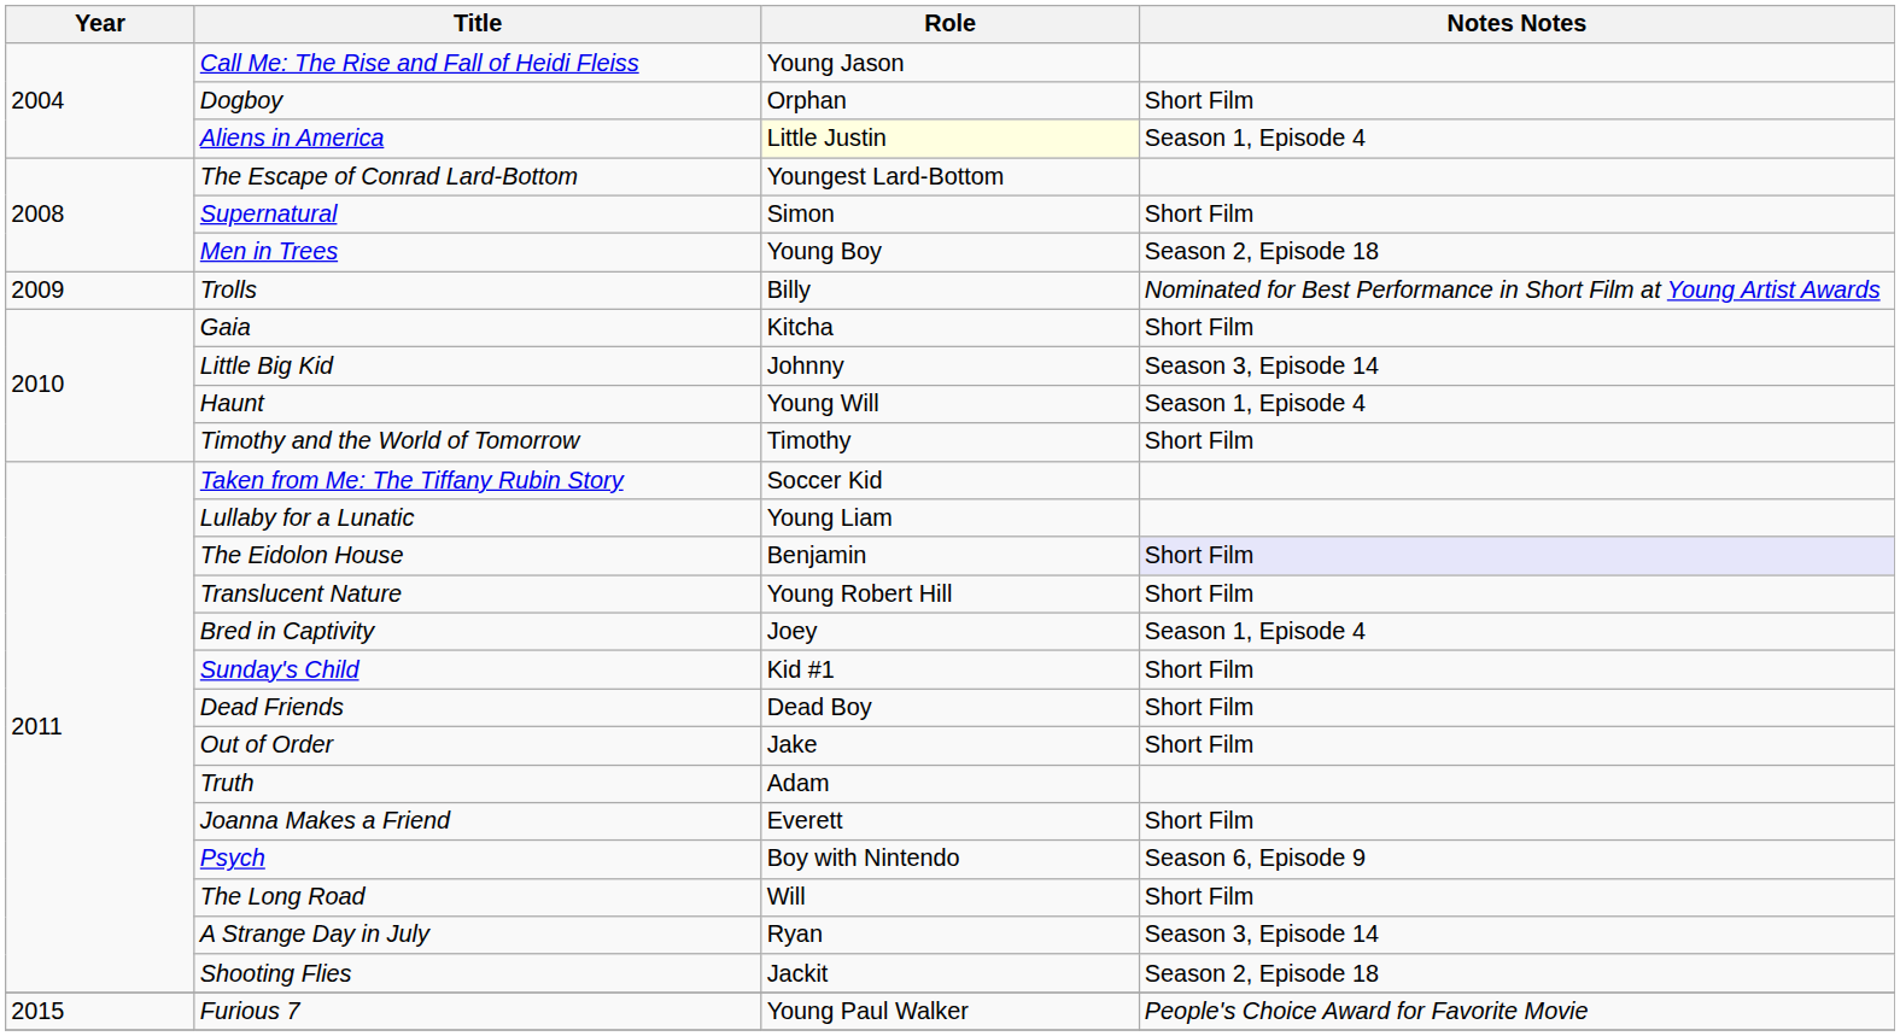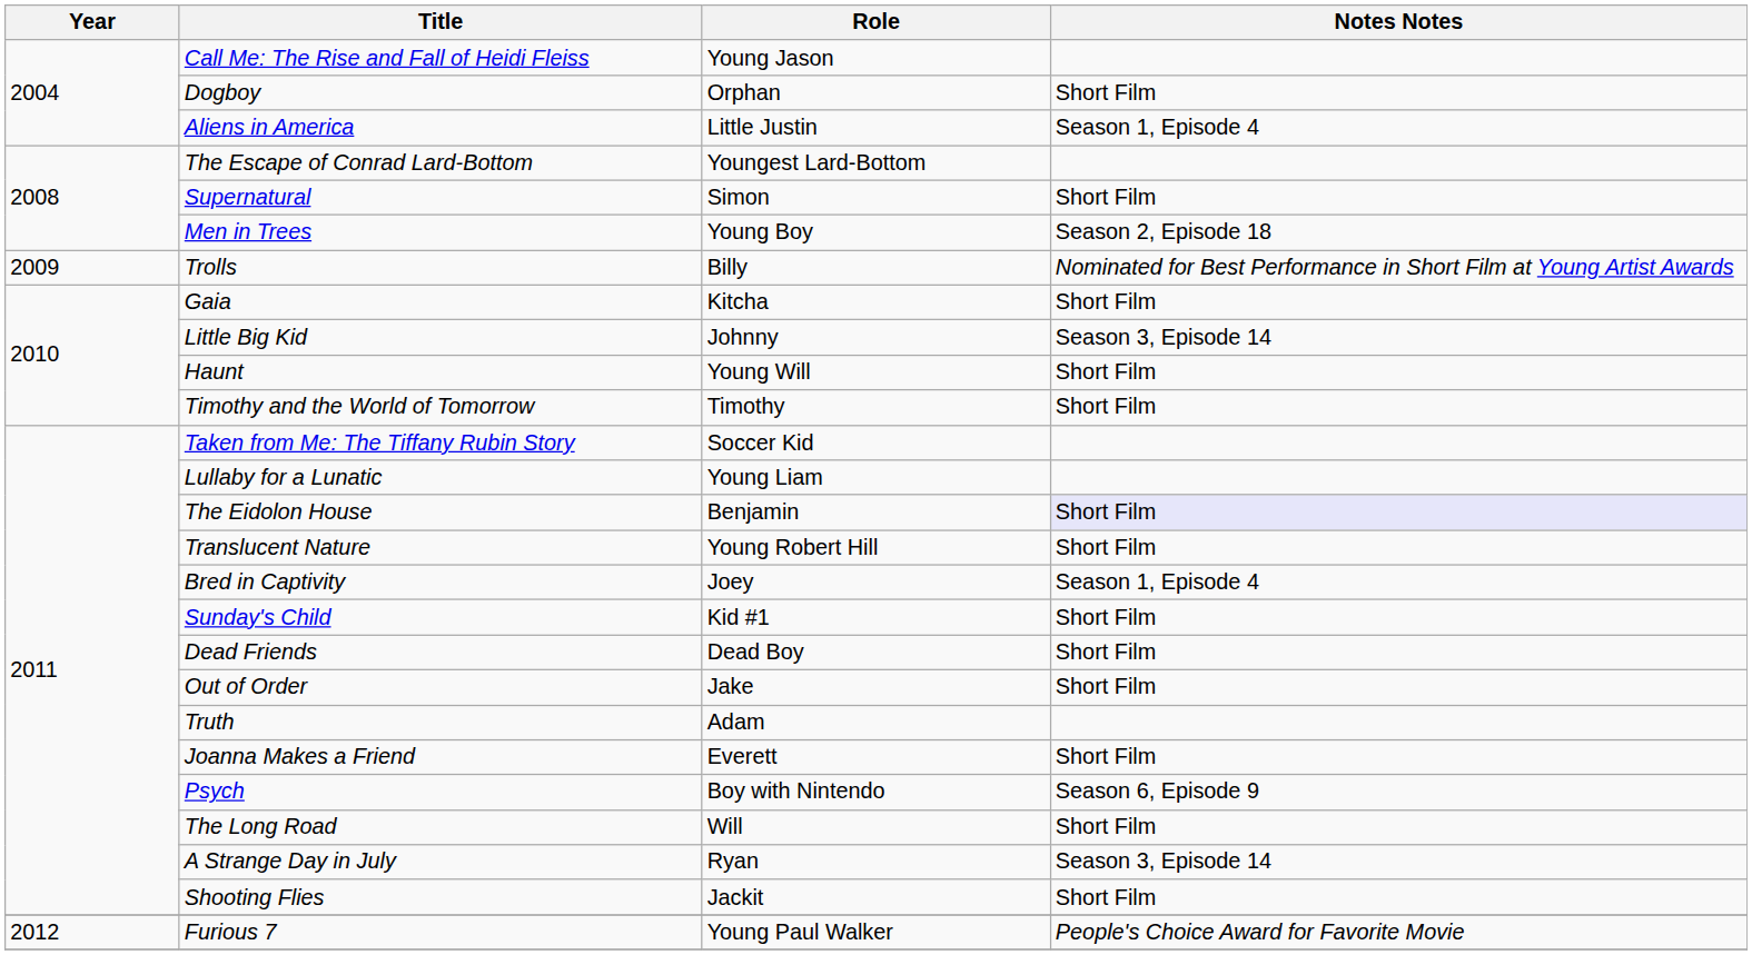Aliens in America | Role: lightyellow background -> no background
Haunt | Notes Notes: Season 1, Episode 4 -> Short Film
Shooting Flies | Notes Notes: Season 2, Episode 18 -> Short Film
Furious 7 | Year: 2015 -> 2012
